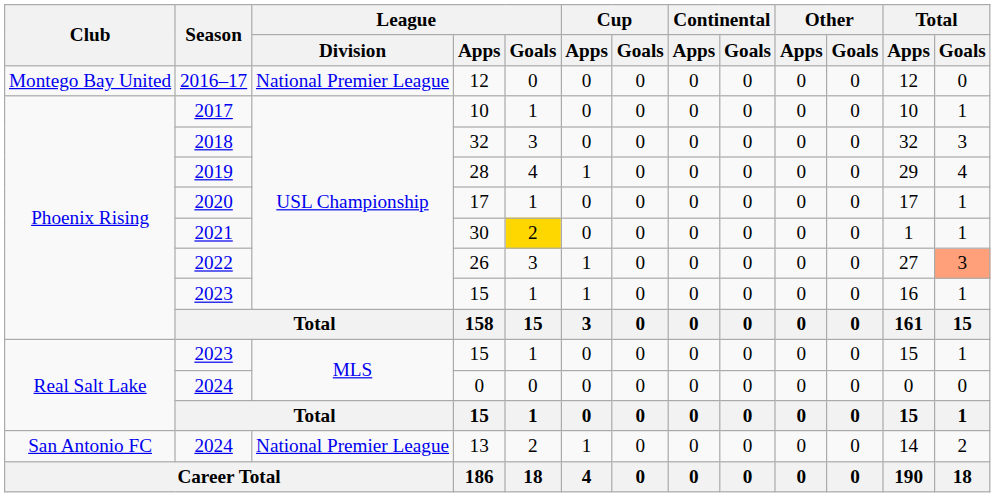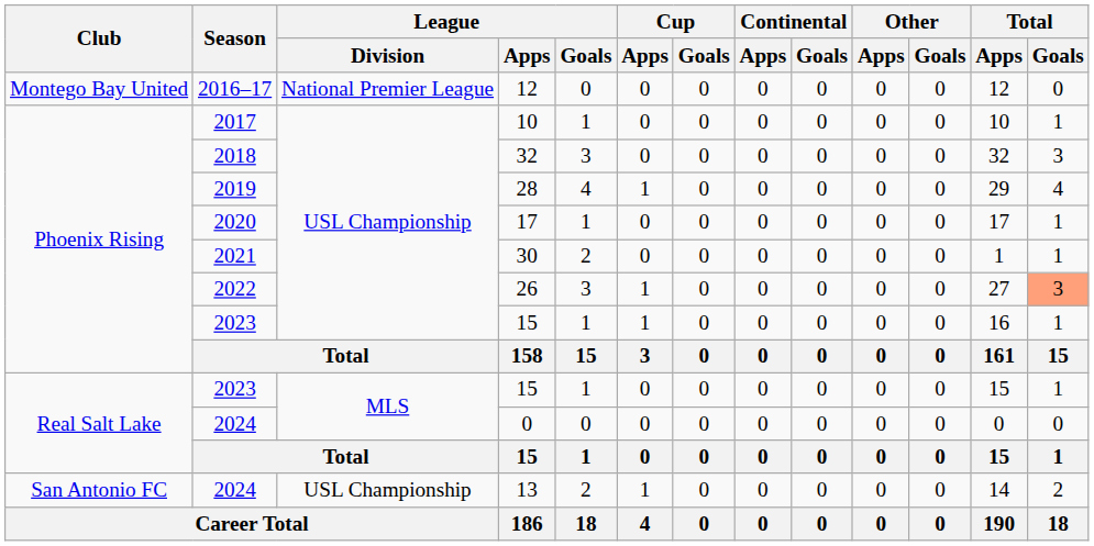30 | League / Goals: gold background -> no background
13 | League / Division: National Premier League -> USL Championship
